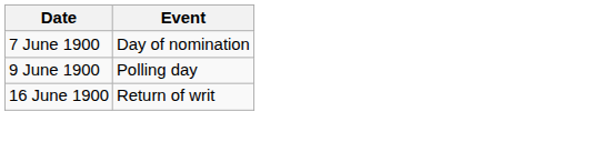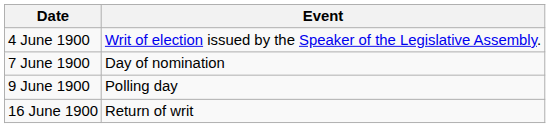+ row: 4 June 1900 | Writ of election issued by the Speaker of the Legislative Assembly.
